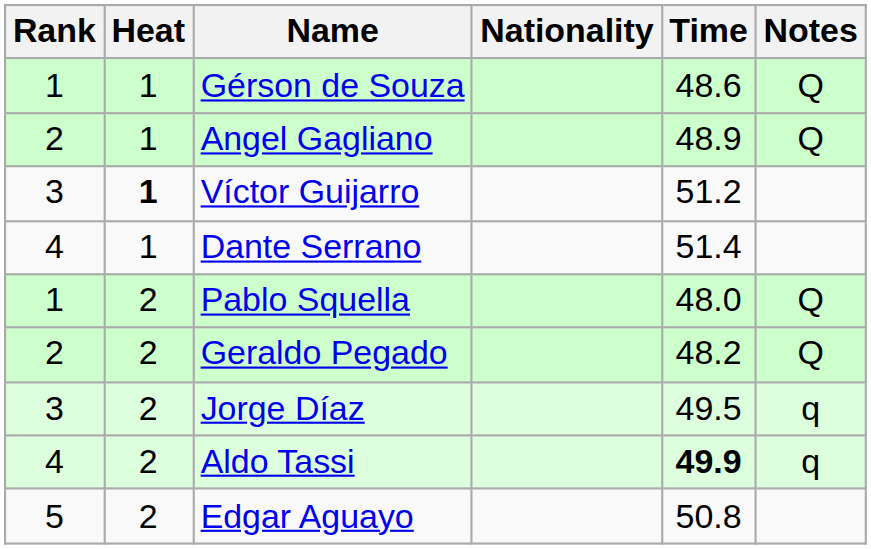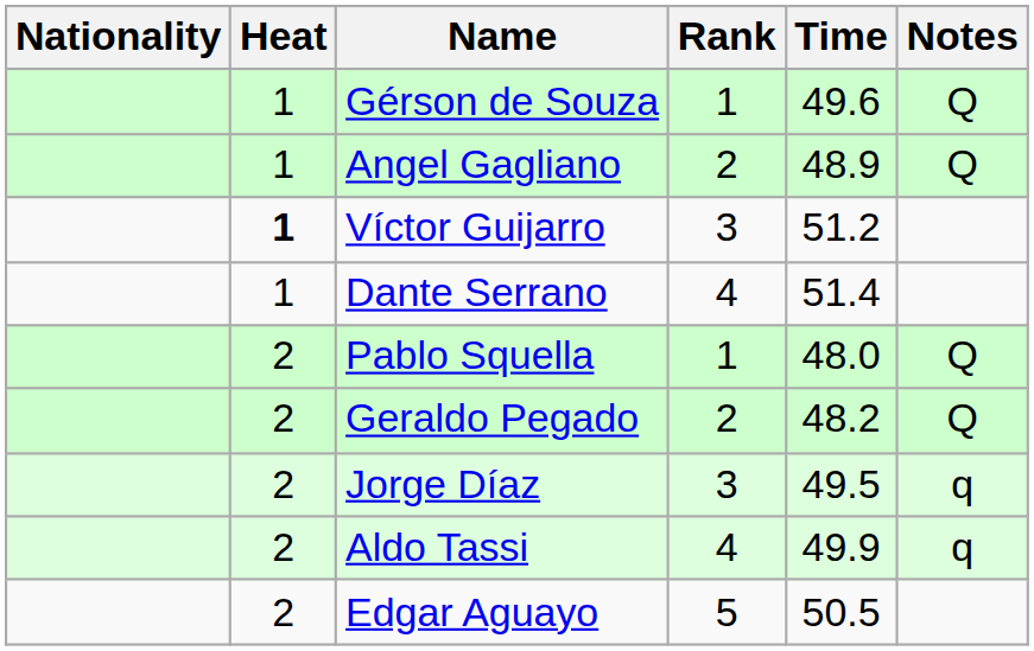columns swapped: Rank <-> Nationality
Gérson de Souza | Time: 48.6 -> 49.6
Aldo Tassi | Time: bold -> normal
Edgar Aguayo | Time: 50.8 -> 50.5
